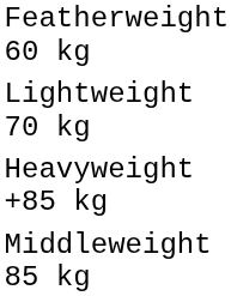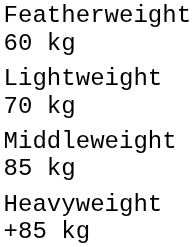rows swapped: Middleweight 85 kg <-> Heavyweight +85 kg
